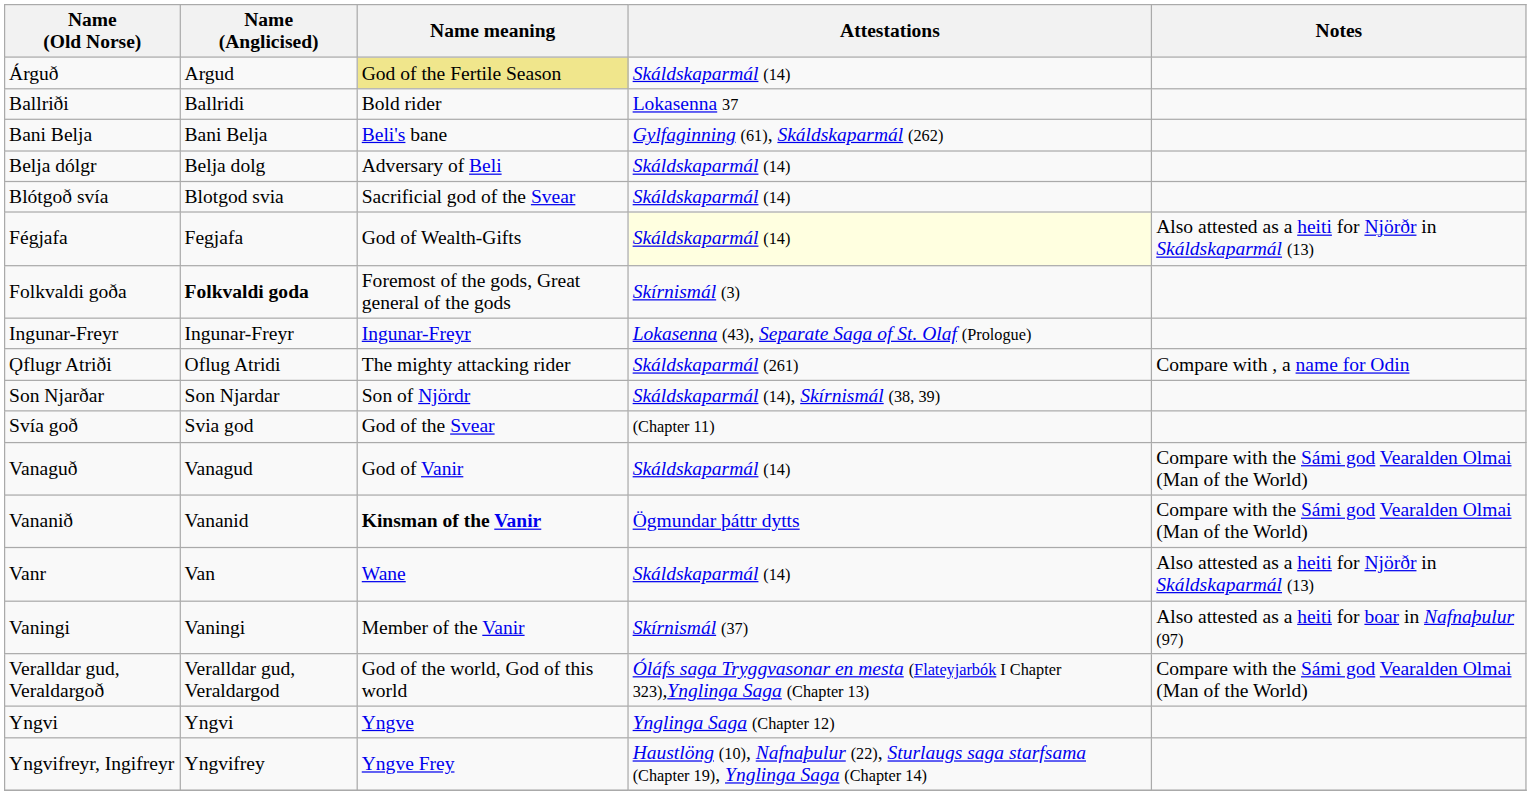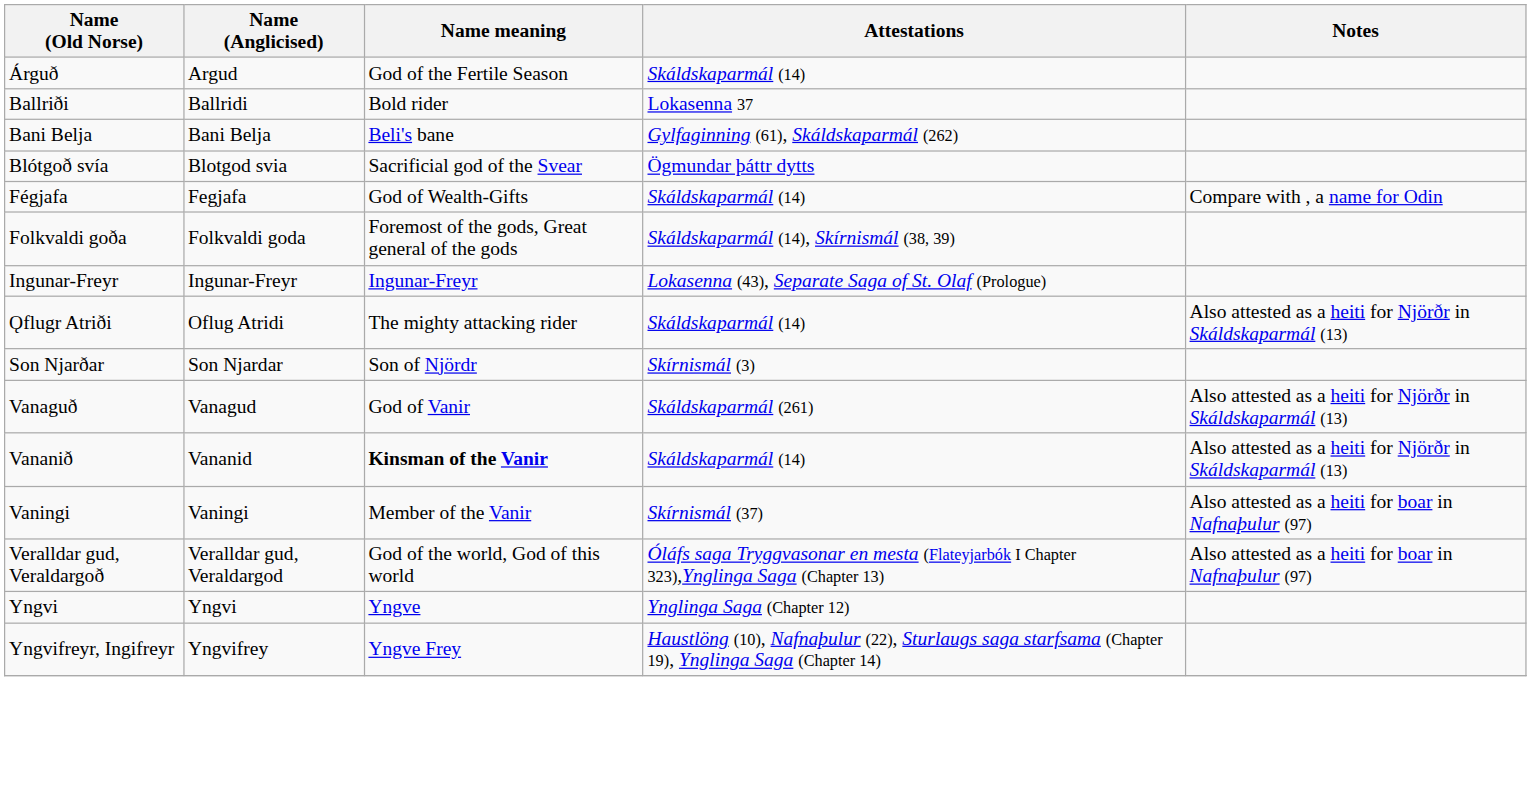Árguð | Name meaning: khaki background -> no background
- row: Belja dólgr | Belja dolg | Adversary of Beli | Skáldskaparmál (14)
Blótgoð svía | Attestations: Skáldskaparmál (14) -> Ögmundar þáttr dytts
Fégjafa | Attestations: lightyellow background -> no background
Fégjafa | Notes: Also attested as a heiti for Njörðr in Skáldskaparmál (13) -> Compare with , a name for Odin
Folkvaldi goða | Name (Anglicised): bold -> normal
Folkvaldi goða | Attestations: Skírnismál (3) -> Skáldskaparmál (14), Skírnismál (38, 39)
Ǫflugr Atriði | Attestations: Skáldskaparmál (261) -> Skáldskaparmál (14)
Ǫflugr Atriði | Notes: Compare with , a name for Odin -> Also attested as a heiti for Njörðr in Skáldskaparmál (13)
Son Njarðar | Attestations: Skáldskaparmál (14), Skírnismál (38, 39) -> Skírnismál (3)
- row: Svía goð | Svia god | God of the Svear | (Chapter 11)
Vanaguð | Attestations: Skáldskaparmál (14) -> Skáldskaparmál (261)
Vanaguð | Notes: Compare with the Sámi god Vearalden Olmai (Man of the World) -> Also attested as a heiti for Njörðr in Skáldskaparmál (13)
Vananið | Attestations: Ögmundar þáttr dytts -> Skáldskaparmál (14)
Vananið | Notes: Compare with the Sámi god Vearalden Olmai (Man of the World) -> Also attested as a heiti for Njörðr in Skáldskaparmál (13)
- row: Vanr | Van | Wane | Skáldskaparmál (14) | Also attested as a heiti for Njörðr in Skáldskaparmál (13)
Veralldar gud, Veraldargoð | Notes: Compare with the Sámi god Vearalden Olmai (Man of the World) -> Also attested as a heiti for boar in Nafnaþulur (97)
